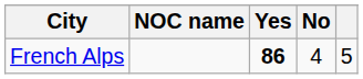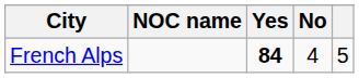French Alps | Yes: 86 -> 84
